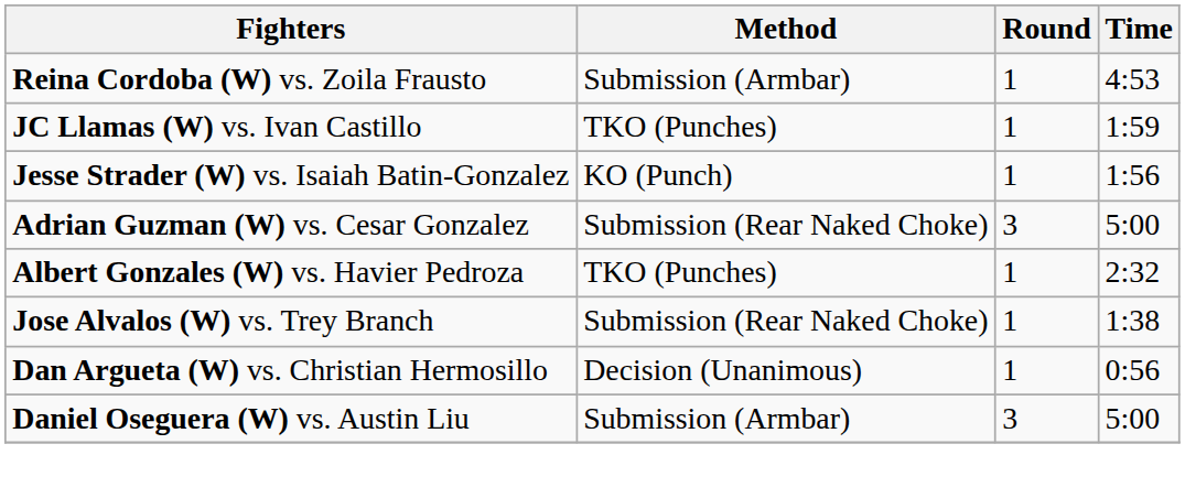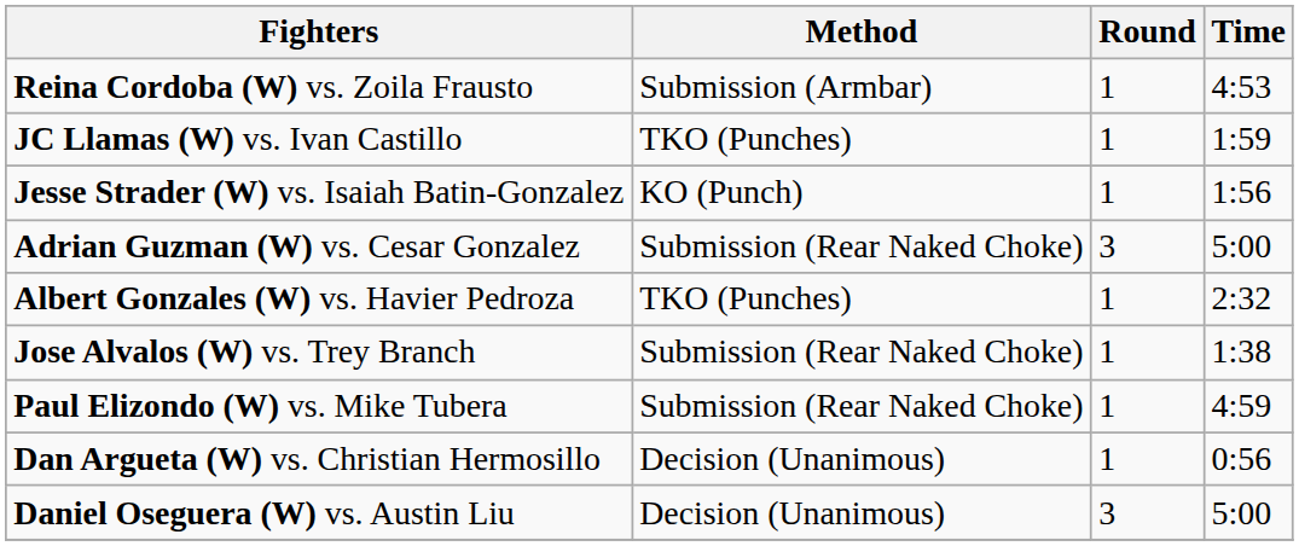+ row: Paul Elizondo (W) vs. Mike Tubera | Submission (Rear Naked Choke) | 1 | 4:59
Daniel Oseguera (W) vs. Austin Liu | Method: Submission (Armbar) -> Decision (Unanimous)
